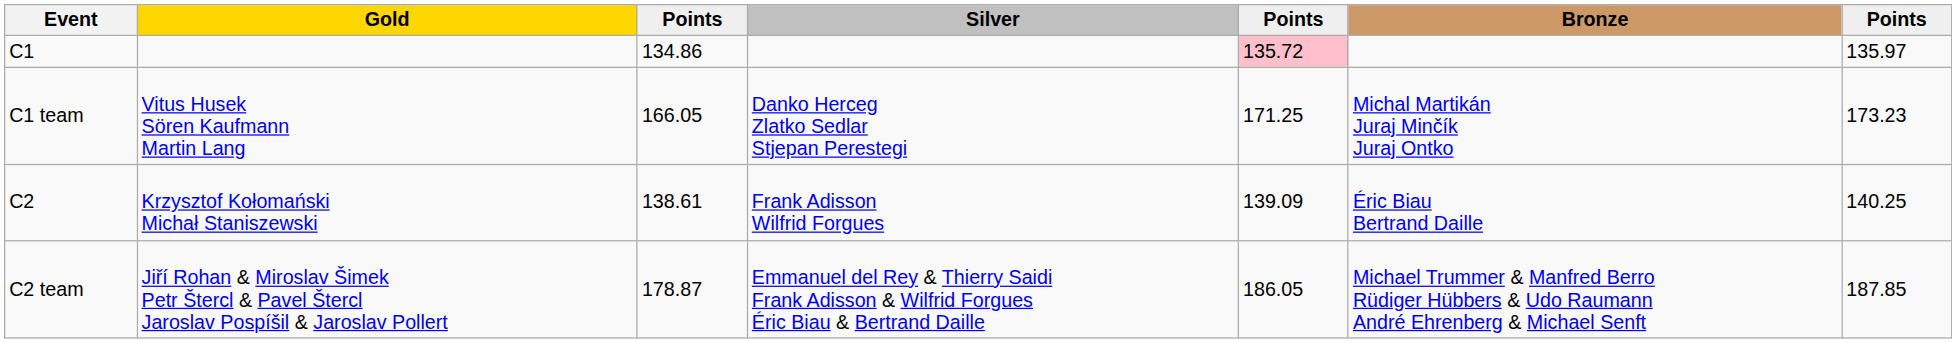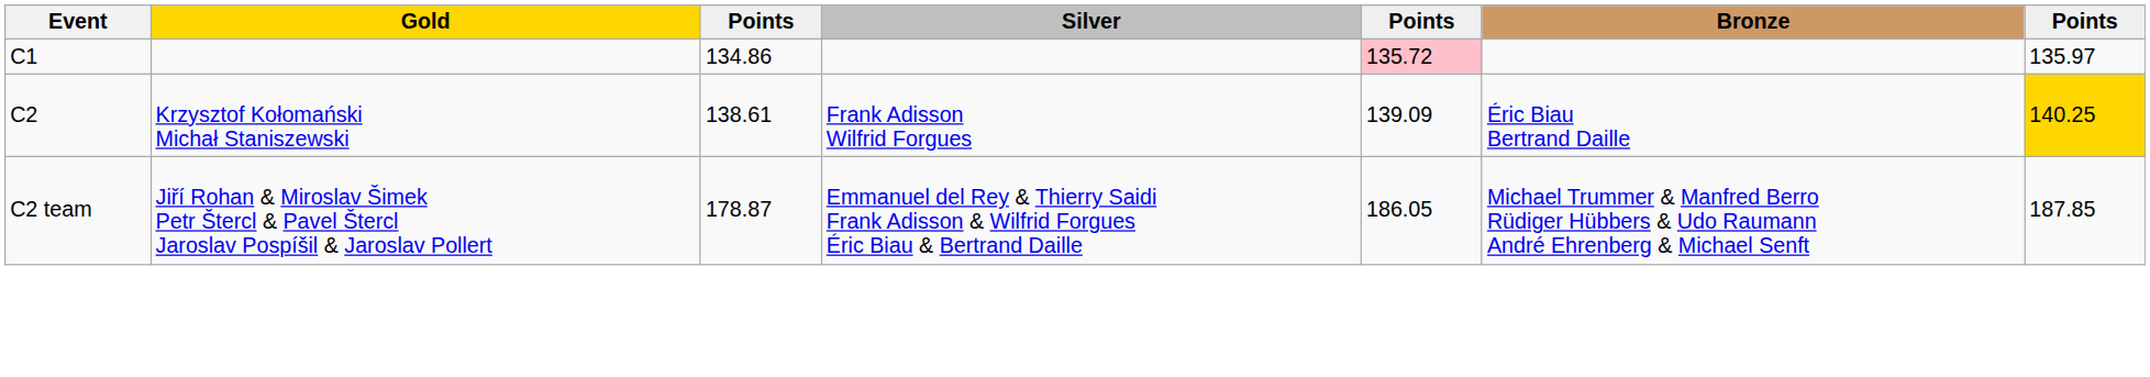- row: C1 team | Vitus Husek Sören Kaufmann Martin Lang | 166.05 | Danko Herceg Zlatko Sedlar Stjepan Perestegi | 171.25 | Michal Martikán Juraj Minčík Juraj Ontko | 173.23
C2 | column 7: no background -> gold background
